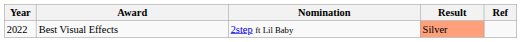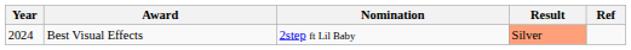Best Visual Effects | Year: 2022 -> 2024
